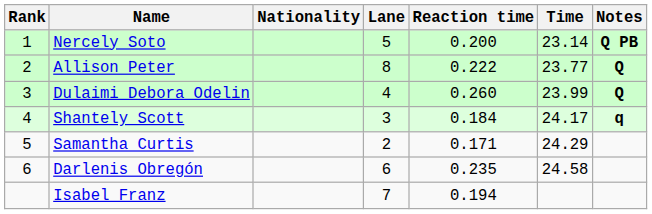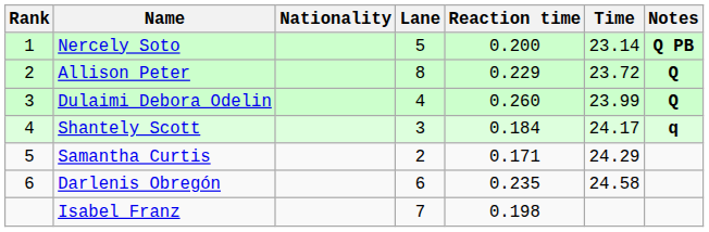Allison Peter | Reaction time: 0.222 -> 0.229
Allison Peter | Time: 23.77 -> 23.72
Isabel Franz | Reaction time: 0.194 -> 0.198
